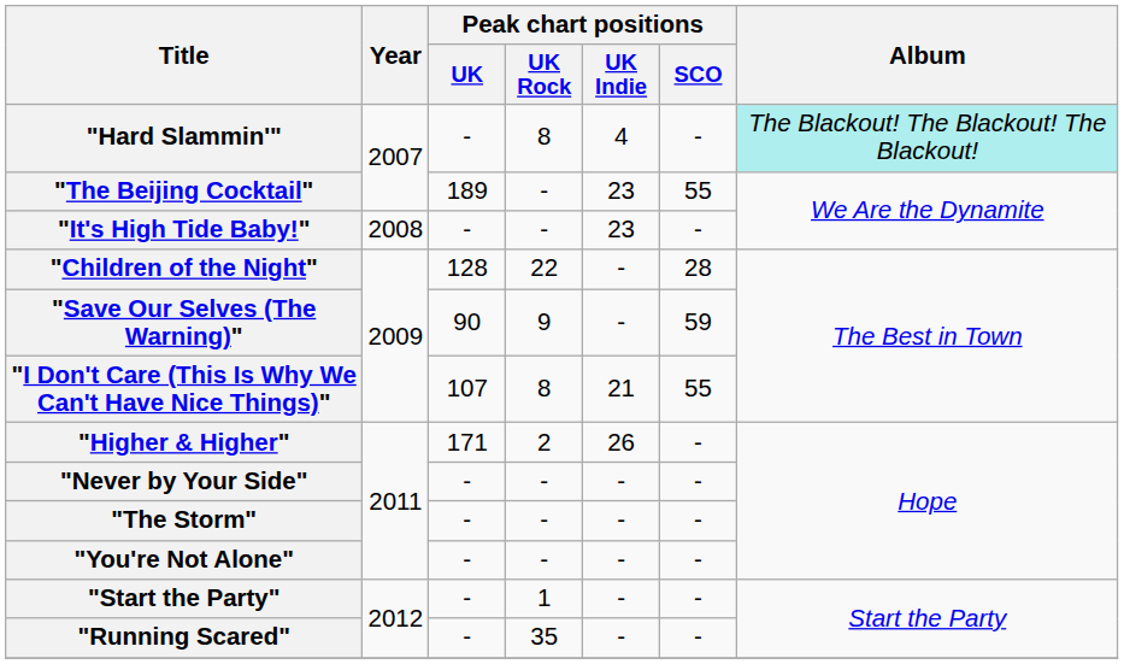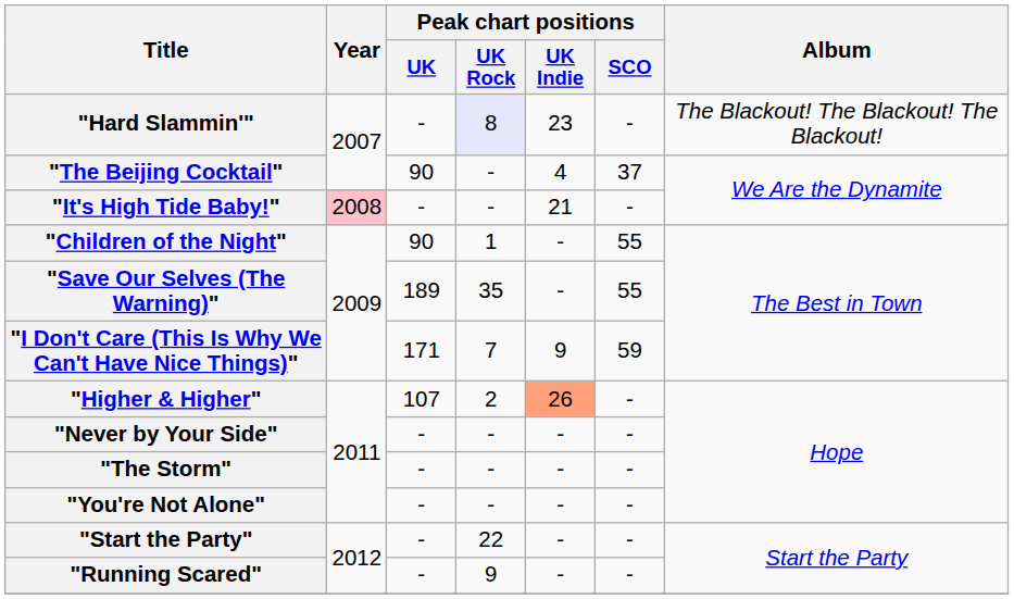"Hard Slammin'" | Peak chart positions / UK Rock: no background -> lavender background
"Hard Slammin'" | Peak chart positions / UK Indie: 4 -> 23
"Hard Slammin'" | Album: paleturquoise background -> no background
"The Beijing Cocktail" | Peak chart positions / UK: 189 -> 90
"The Beijing Cocktail" | Peak chart positions / UK Indie: 23 -> 4
"The Beijing Cocktail" | Peak chart positions / SCO: 55 -> 37
"It's High Tide Baby!" | Year: no background -> pink background
"It's High Tide Baby!" | Peak chart positions / UK Indie: 23 -> 21
"Children of the Night" | Peak chart positions / UK: 128 -> 90
"Children of the Night" | Peak chart positions / UK Rock: 22 -> 1
"Children of the Night" | Peak chart positions / SCO: 28 -> 55
"Save Our Selves (The Warning)" | Peak chart positions / UK: 90 -> 189
"Save Our Selves (The Warning)" | Peak chart positions / UK Rock: 9 -> 35
"Save Our Selves (The Warning)" | Peak chart positions / SCO: 59 -> 55
"I Don't Care (This Is Why We Can't Have Nice Things)" | Peak chart positions / UK: 107 -> 171
"I Don't Care (This Is Why We Can't Have Nice Things)" | Peak chart positions / UK Rock: 8 -> 7
"I Don't Care (This Is Why We Can't Have Nice Things)" | Peak chart positions / UK Indie: 21 -> 9
"I Don't Care (This Is Why We Can't Have Nice Things)" | Peak chart positions / SCO: 55 -> 59
"Higher & Higher" | Peak chart positions / UK: 171 -> 107
"Higher & Higher" | Peak chart positions / UK Indie: no background -> lightsalmon background
"Start the Party" | Peak chart positions / UK Rock: 1 -> 22
"Running Scared" | Peak chart positions / UK Rock: 35 -> 9
